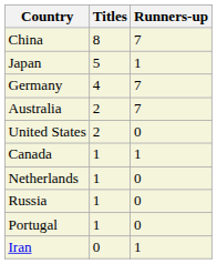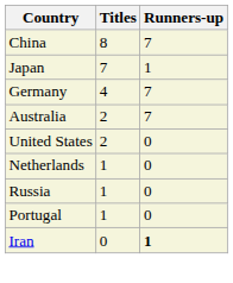Japan | Titles: 5 -> 7
- row: Canada | 1 | 1
Iran | Runners-up: normal -> bold
